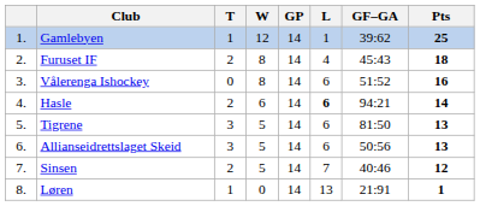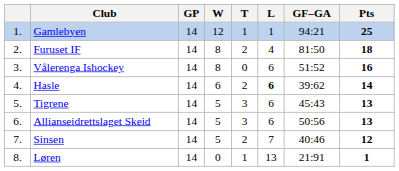columns swapped: GP <-> T
Gamlebyen | GF–GA: 39:62 -> 94:21
Furuset IF | GF–GA: 45:43 -> 81:50
Hasle | GF–GA: 94:21 -> 39:62
Tigrene | GF–GA: 81:50 -> 45:43
